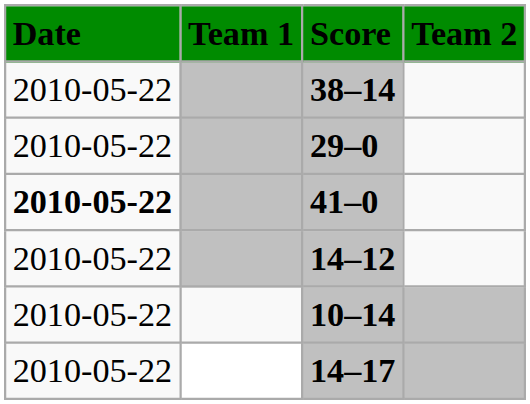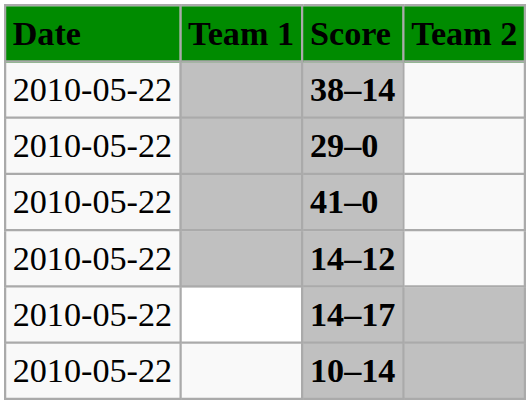41–0 | Date: bold -> normal
rows swapped: 10–14 <-> 14–17
